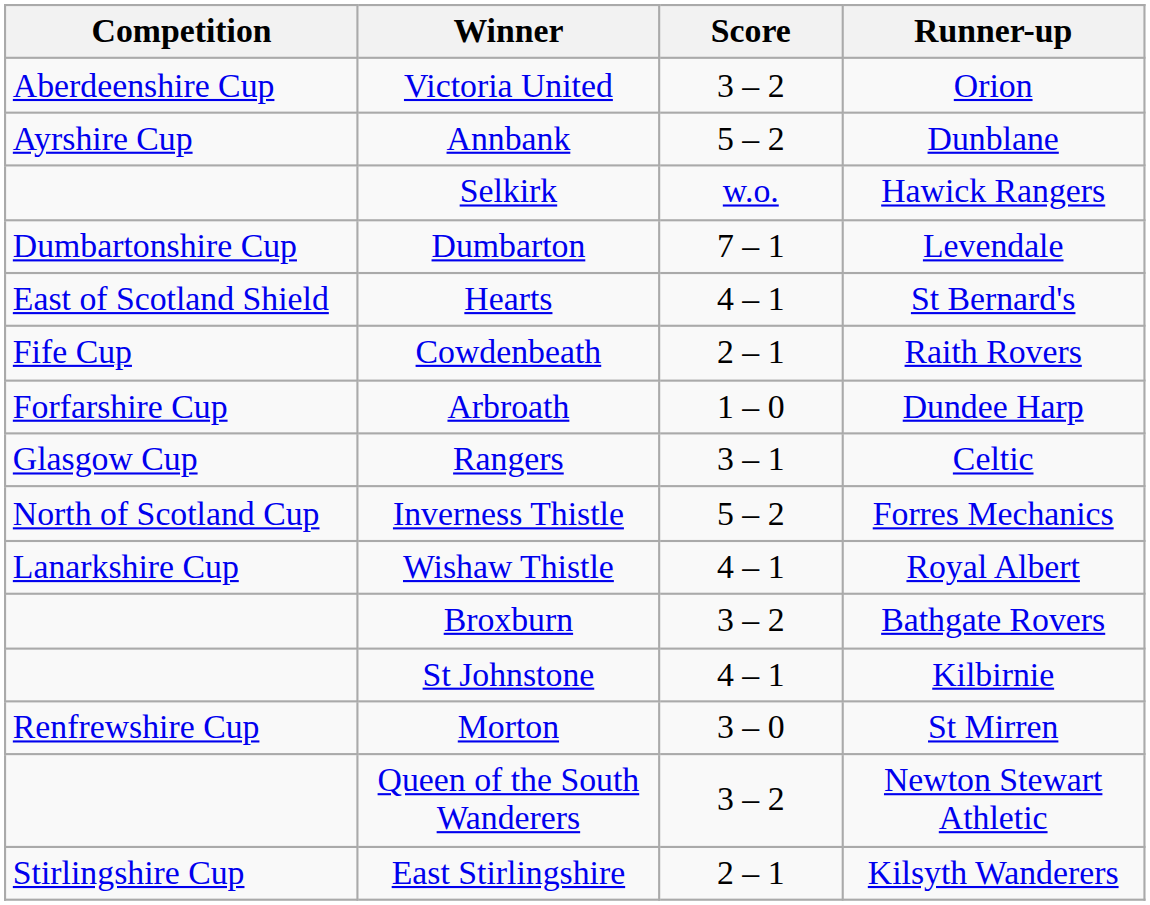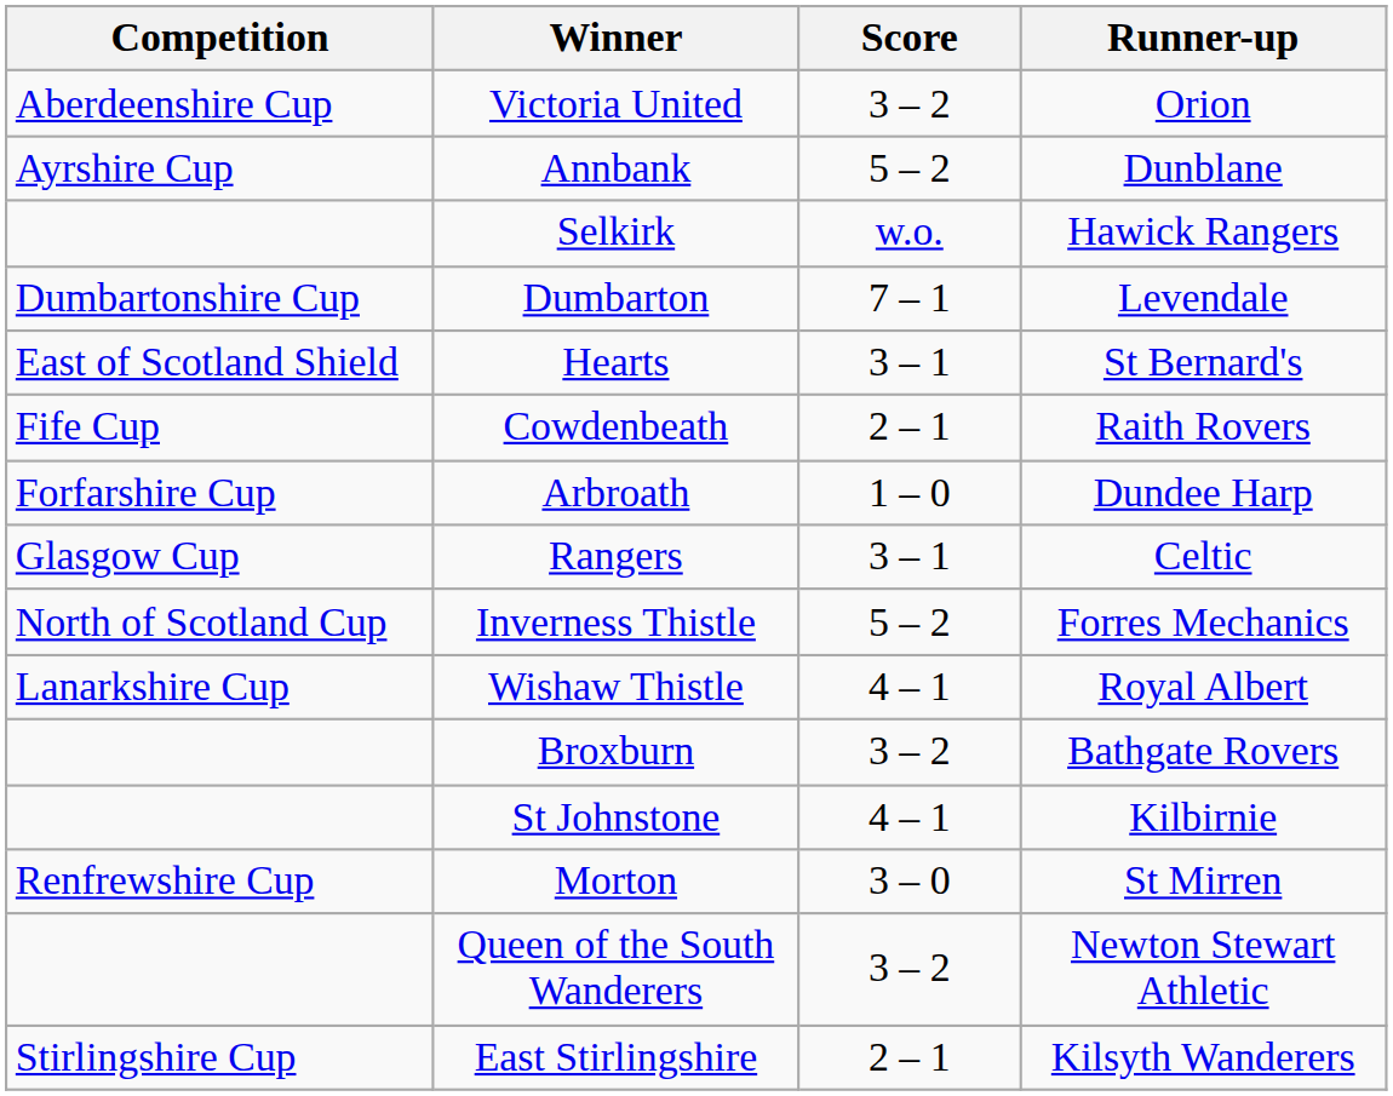Hearts | Score: 4 – 1 -> 3 – 1
